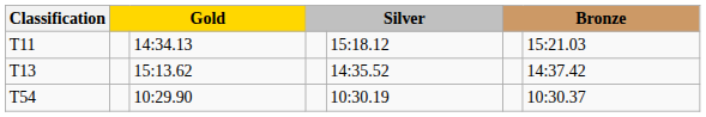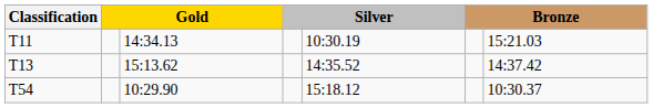T11 | column 5: 15:18.12 -> 10:30.19
T54 | column 5: 10:30.19 -> 15:18.12
